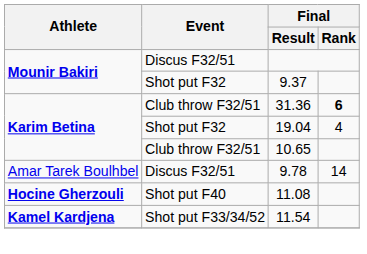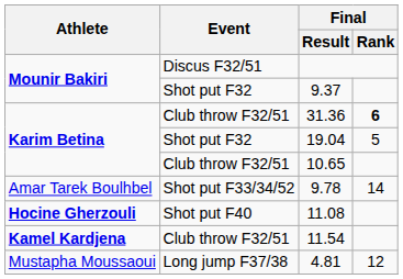19.04 | Final / Rank: 4 -> 5
9.78 | Event: Discus F32/51 -> Shot put F33/34/52
11.54 | Event: Shot put F33/34/52 -> Club throw F32/51
+ row: Mustapha Moussaoui | Long jump F37/38 | 4.81 | 12
